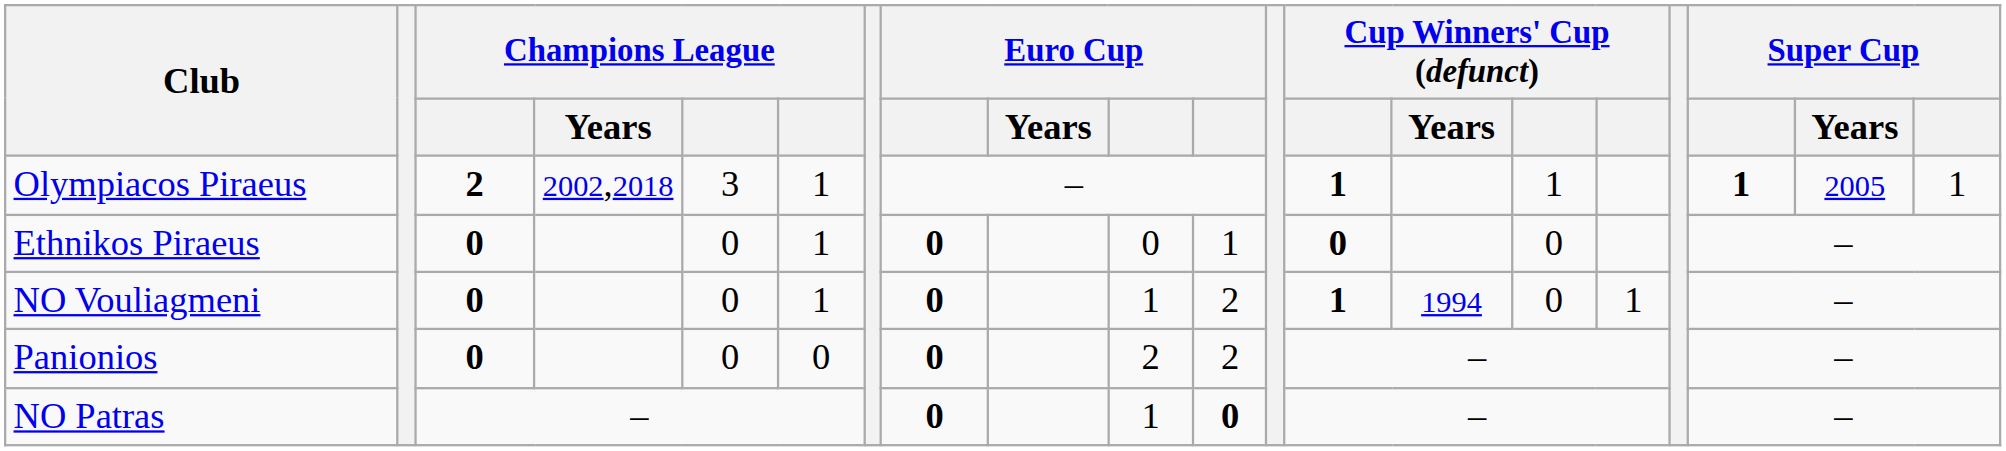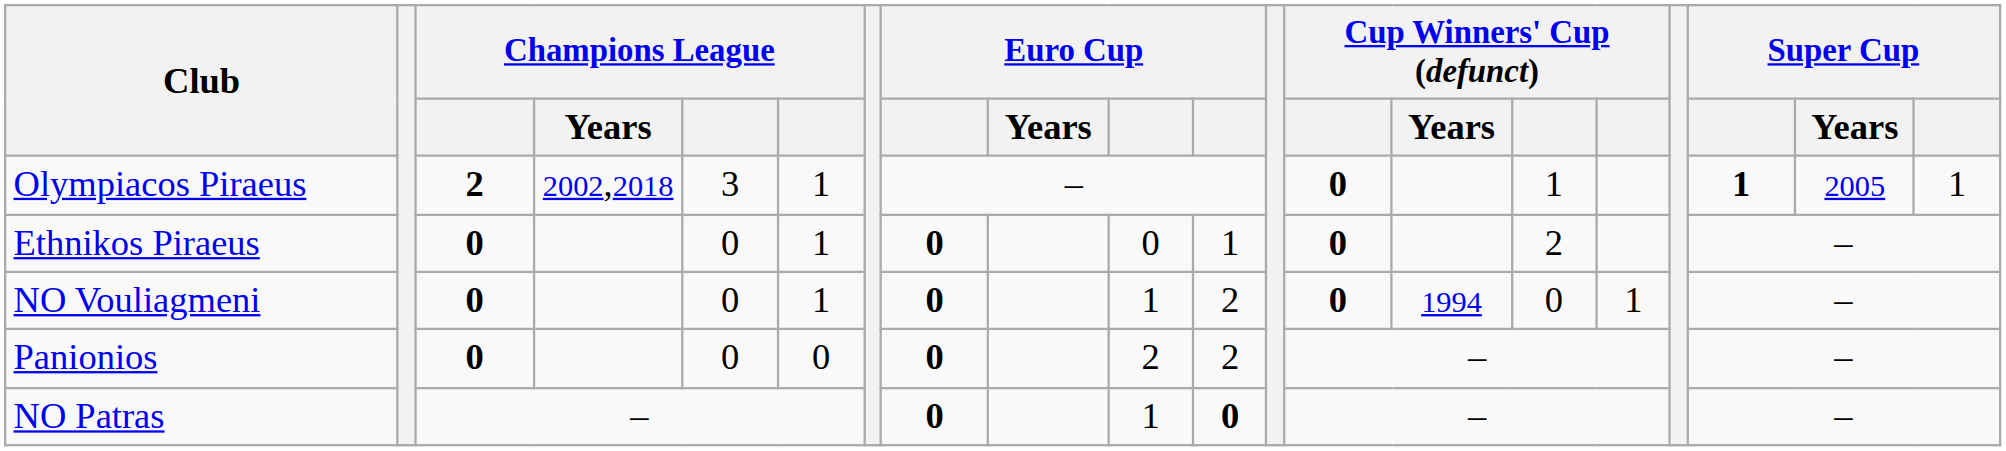Olympiacos Piraeus | column 13: 1 -> 0
Ethnikos Piraeus | column 15: 0 -> 2
NO Vouliagmeni | column 13: 1 -> 0
